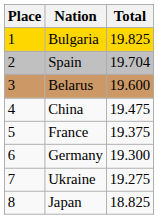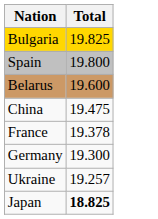- column: Place | 1 | 2 | 3 | 4 | 5 | 6 | 7 | 8
Spain | Total: 19.704 -> 19.800
France | Total: 19.375 -> 19.378
Ukraine | Total: 19.275 -> 19.257
Japan | Total: normal -> bold
